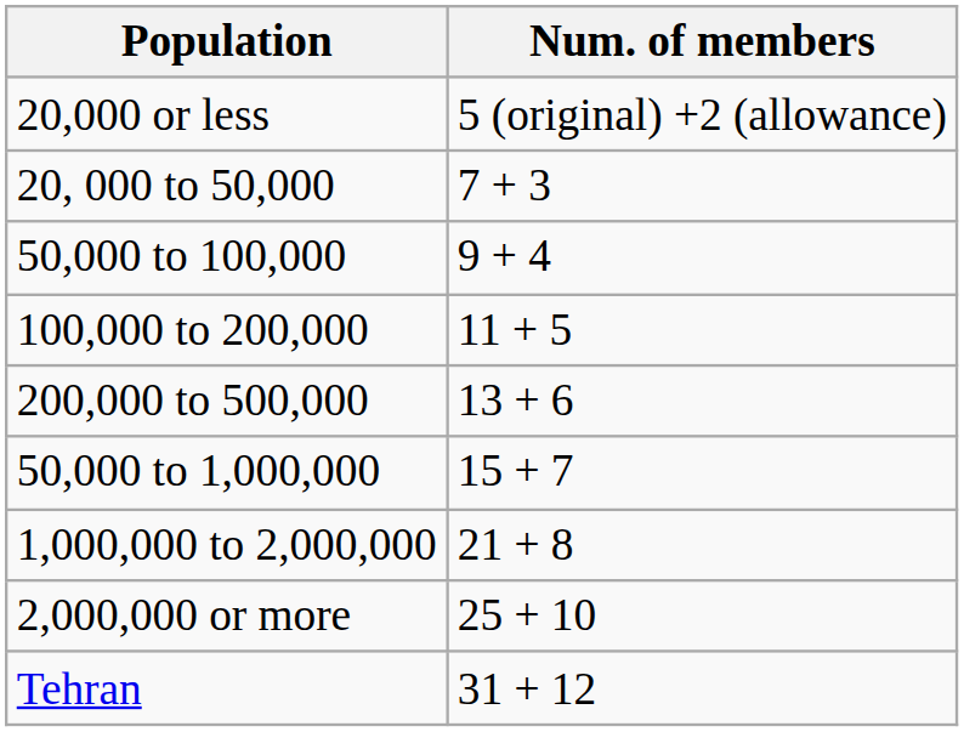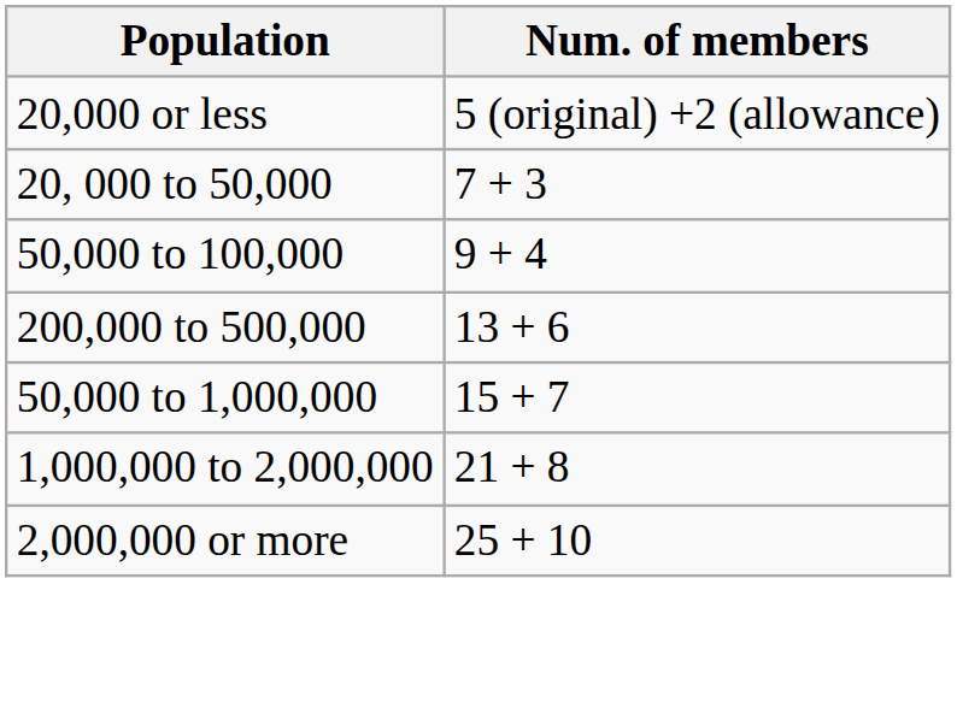- row: 100,000 to 200,000 | 11 + 5
- row: Tehran | 31 + 12
